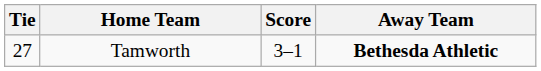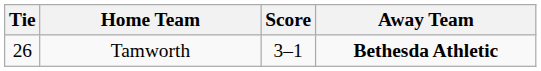Tamworth | Tie: 27 -> 26
